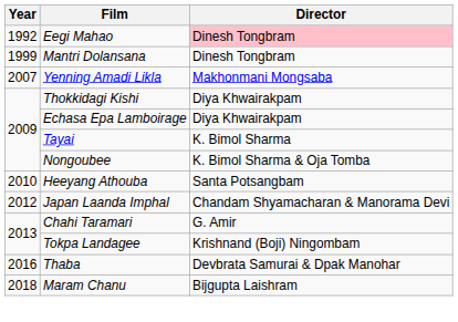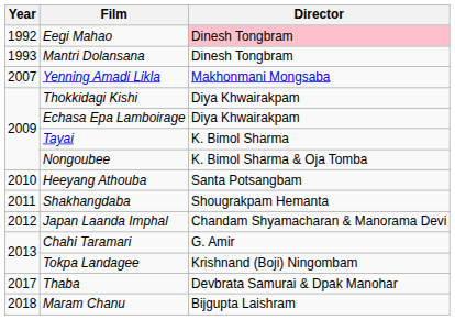Mantri Dolansana | Year: 1999 -> 1993
+ row: 2011 | Shakhangdaba | Shougrakpam Hemanta
Thaba | Year: 2016 -> 2017
